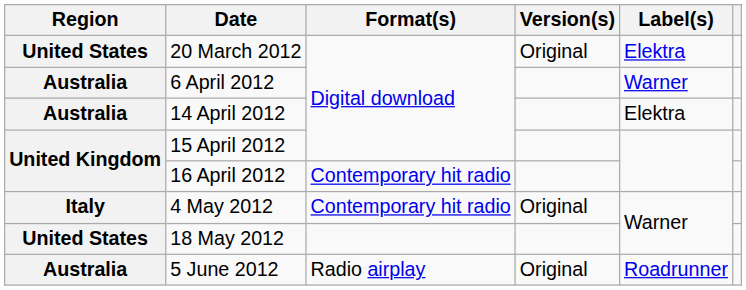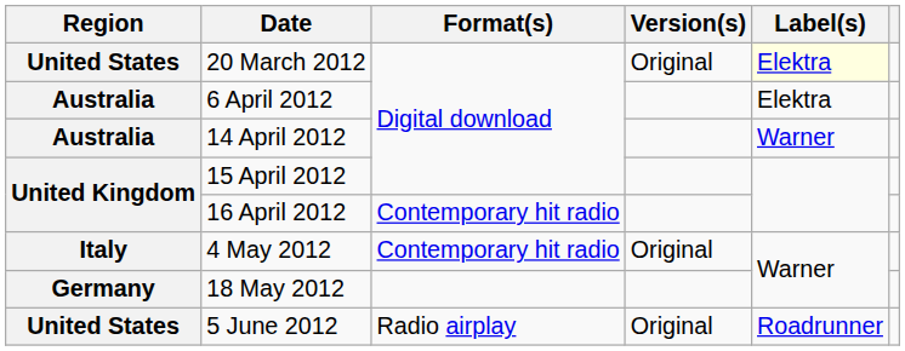20 March 2012 | Label(s): no background -> lightyellow background
6 April 2012 | Label(s): Warner -> Elektra
14 April 2012 | Label(s): Elektra -> Warner
18 May 2012 | Region: United States -> Germany
5 June 2012 | Region: Australia -> United States
